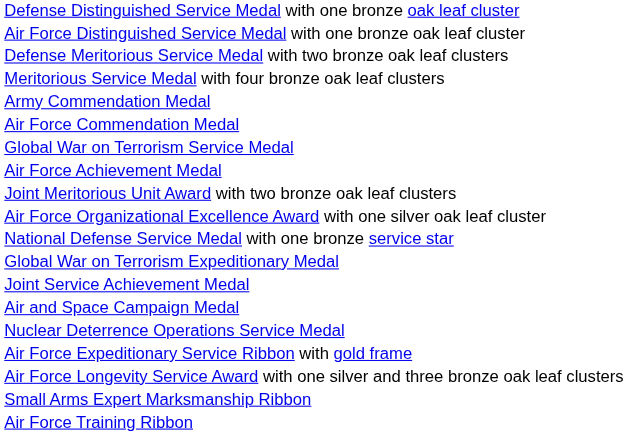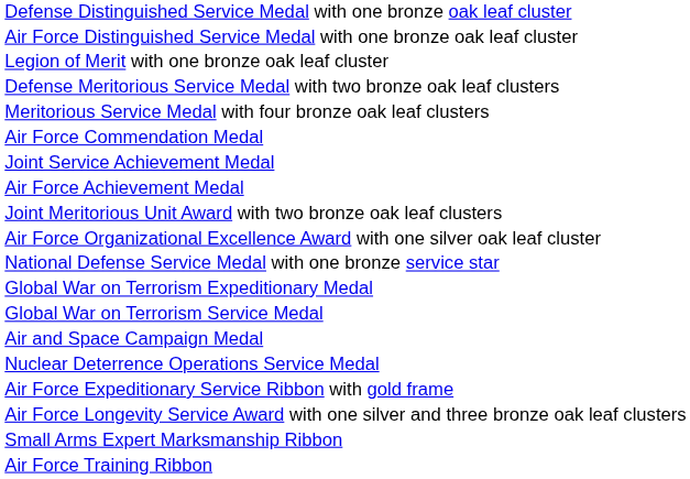+ row: Legion of Merit with one bronze oak leaf cluster
- row: Army Commendation Medal
rows swapped: Joint Service Achievement Medal <-> Global War on Terrorism Service Medal
